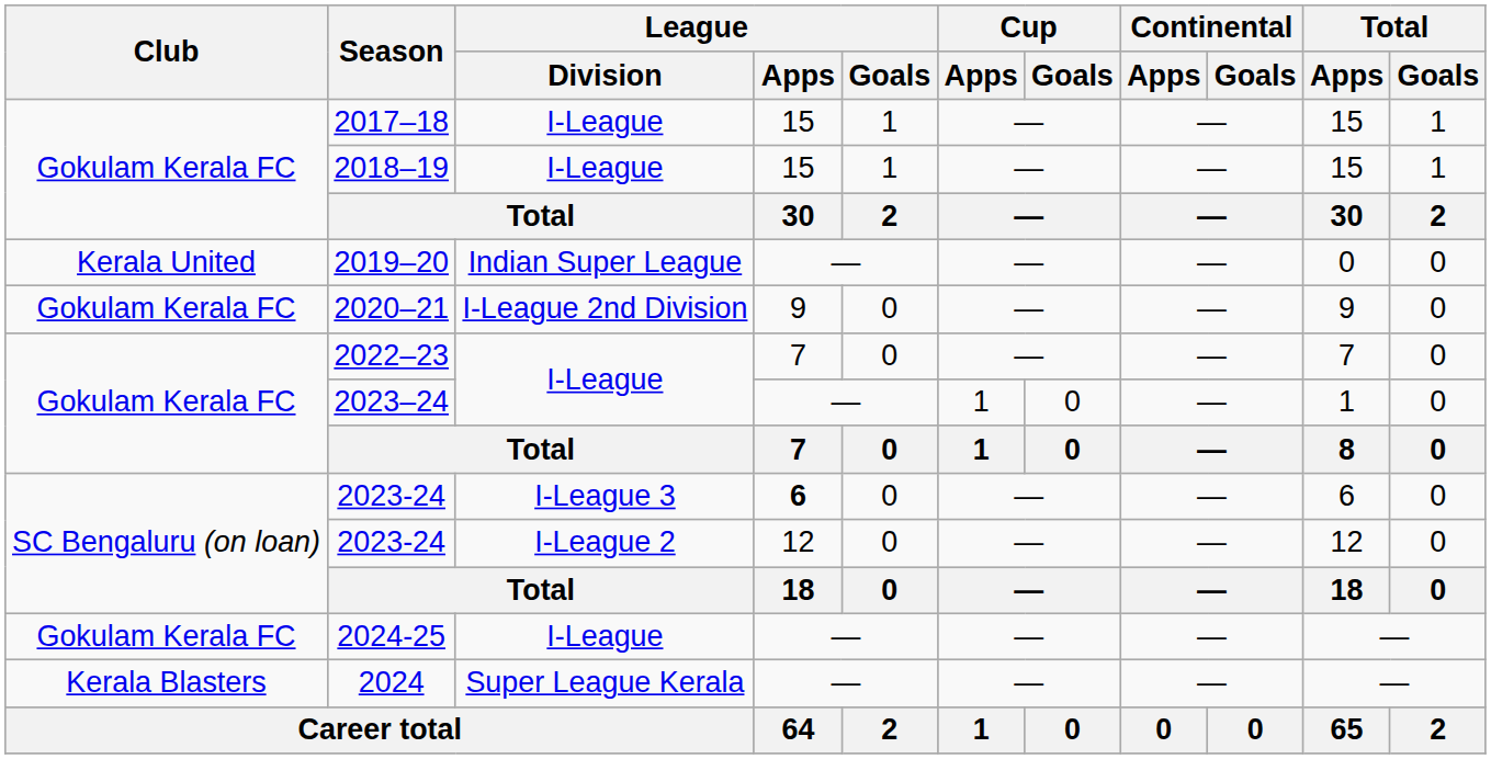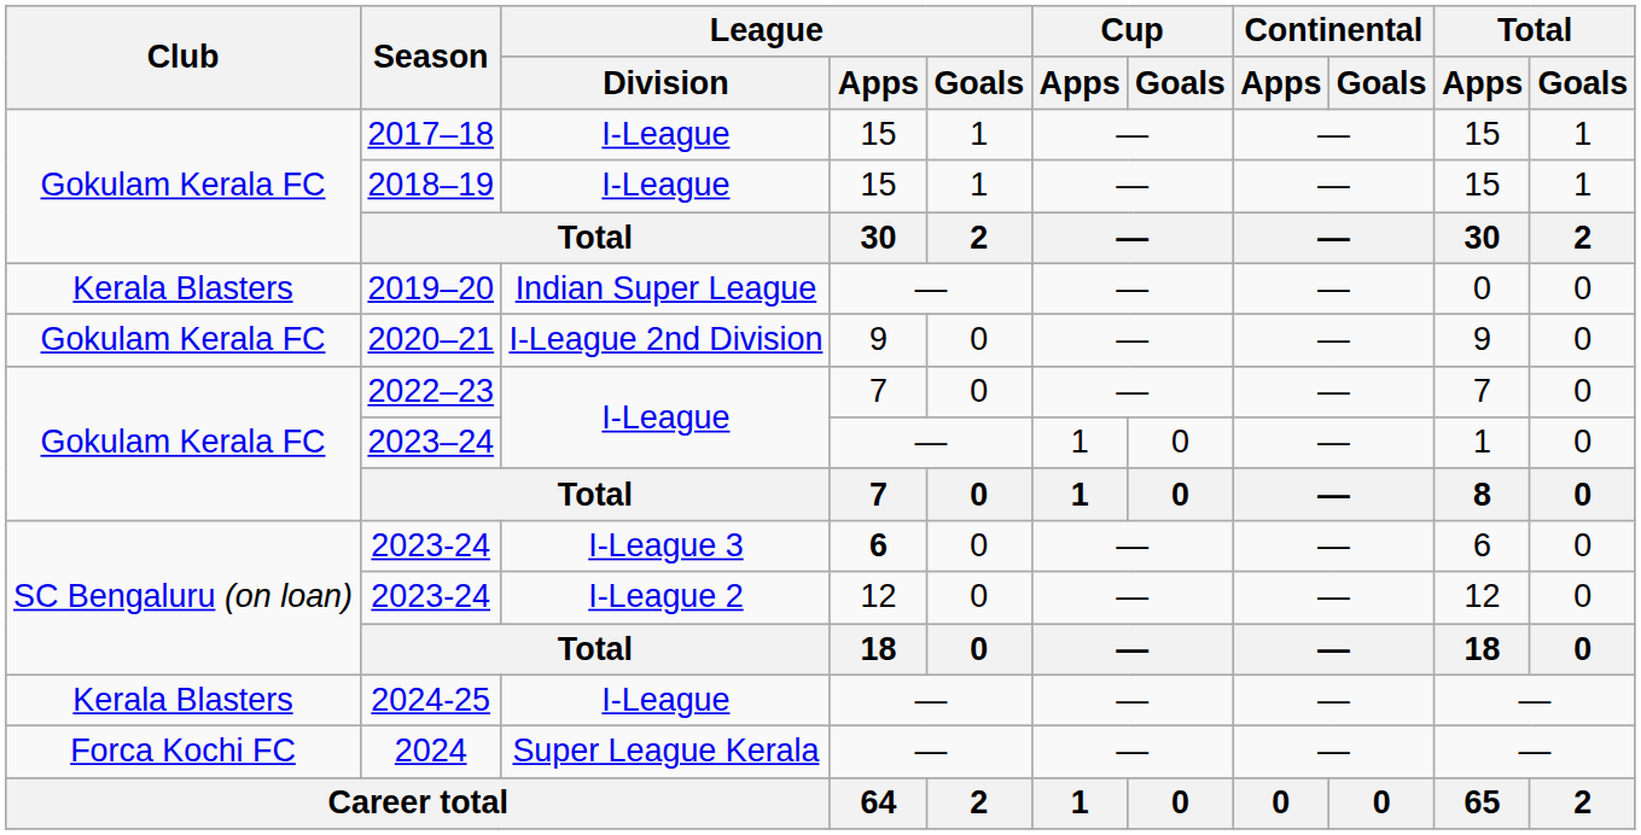2019–20 | Club: Kerala United -> Kerala Blasters
2024-25 | Club: Gokulam Kerala FC -> Kerala Blasters
2024 | Club: Kerala Blasters -> Forca Kochi FC
